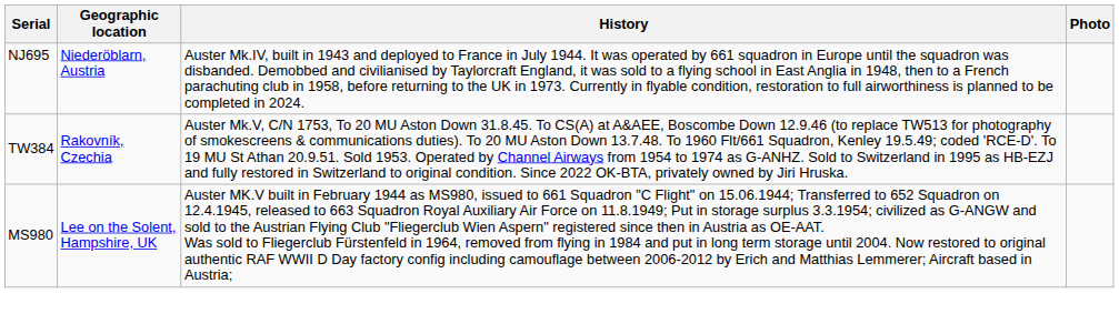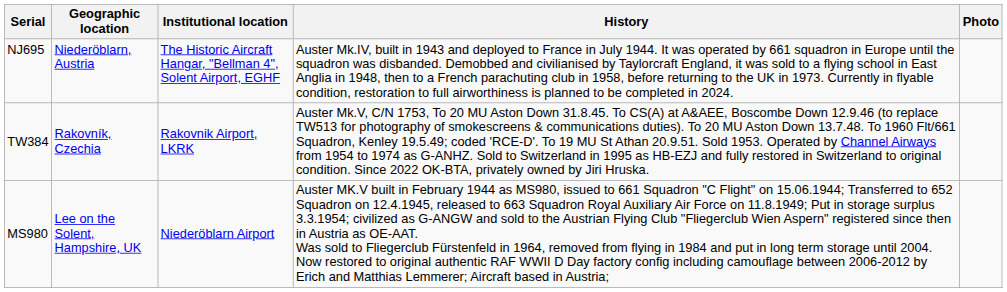+ column: Institutional location | The Historic Aircraft Hangar, "Bellman 4", Solent Airport, EGHF | Rakovnik Airport, LKRK | Niederöblarn Airport
